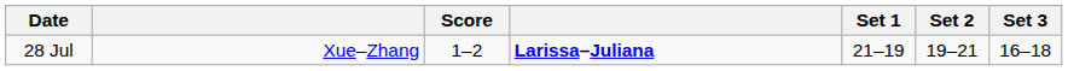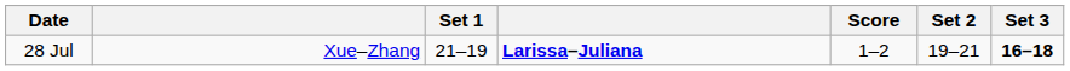columns swapped: Score <-> Set 1
28 Jul | Set 3: normal -> bold
